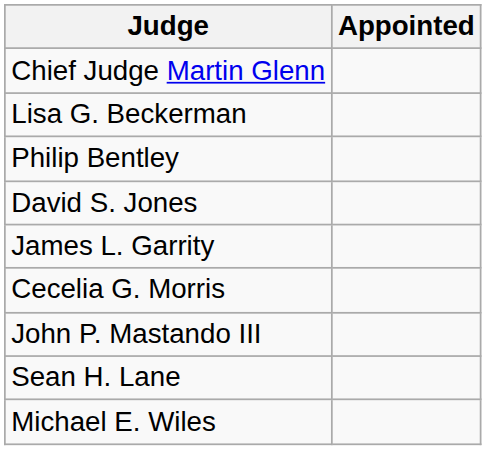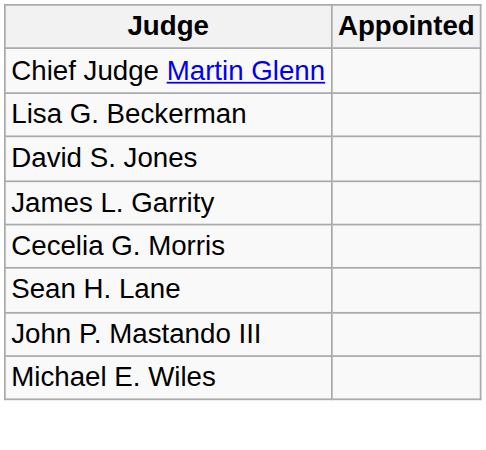- row: Philip Bentley
rows swapped: John P. Mastando III <-> Sean H. Lane
